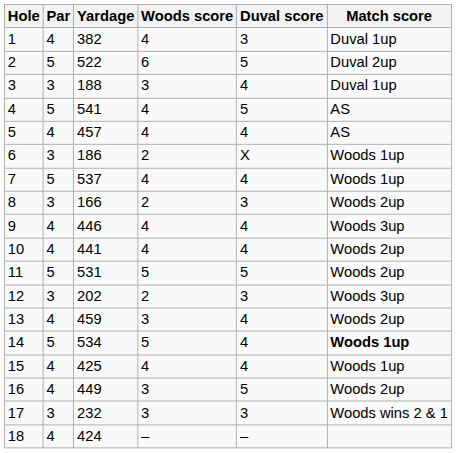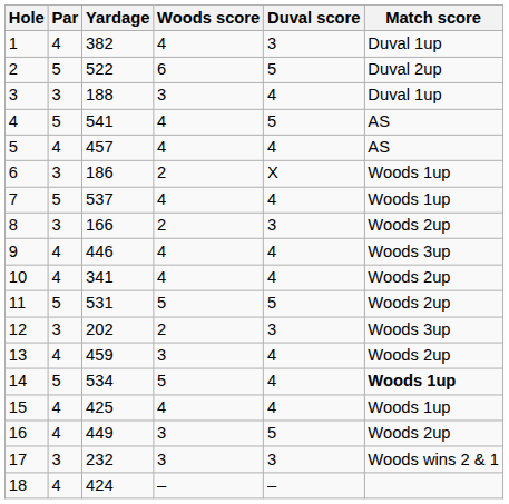10 | Yardage: 441 -> 341
